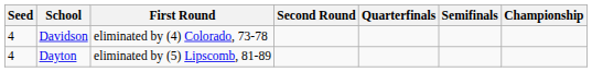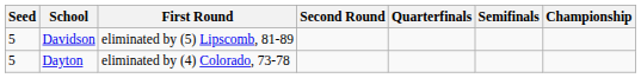Davidson | Seed: 4 -> 5
Davidson | First Round: eliminated by (4) Colorado, 73-78 -> eliminated by (5) Lipscomb, 81-89
Dayton | Seed: 4 -> 5
Dayton | First Round: eliminated by (5) Lipscomb, 81-89 -> eliminated by (4) Colorado, 73-78
